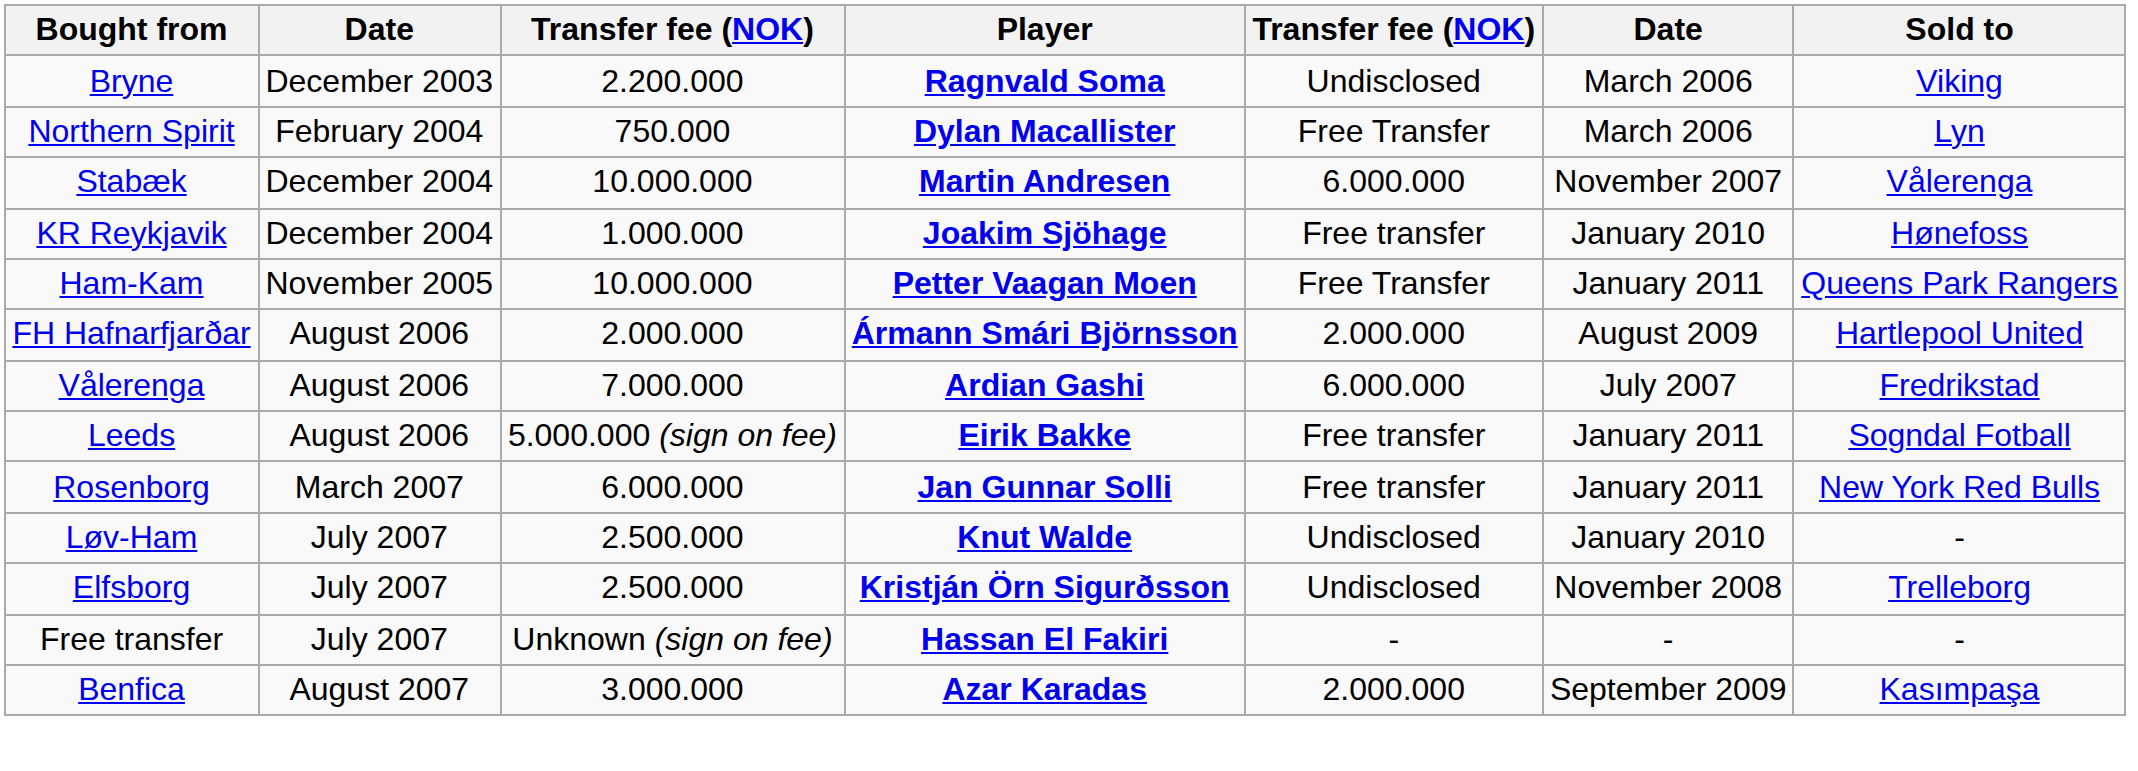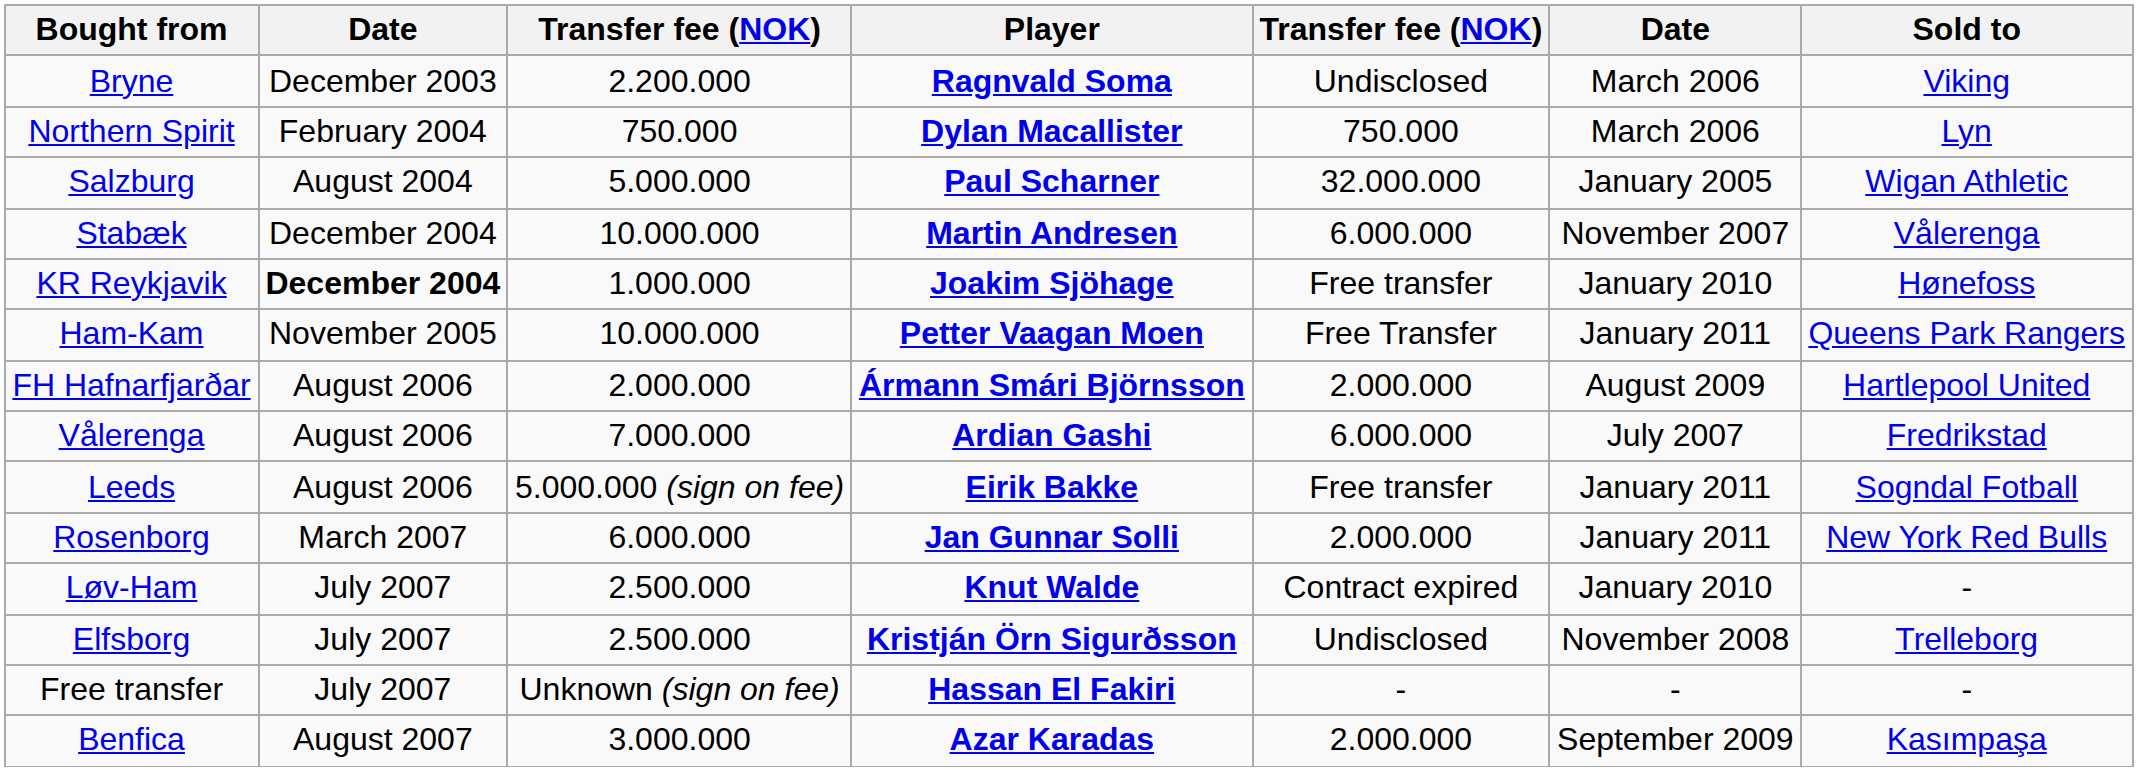Northern Spirit | column 5: Free Transfer -> 750.000
+ row: Salzburg | August 2004 | 5.000.000 | Paul Scharner | 32.000.000 | January 2005 | Wigan Athletic
KR Reykjavik | column 2: normal -> bold
Rosenborg | column 5: Free transfer -> 2.000.000
Løv-Ham | column 5: Undisclosed -> Contract expired
